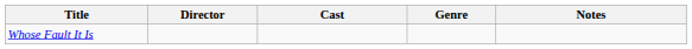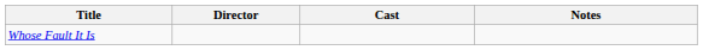- column: Genre
